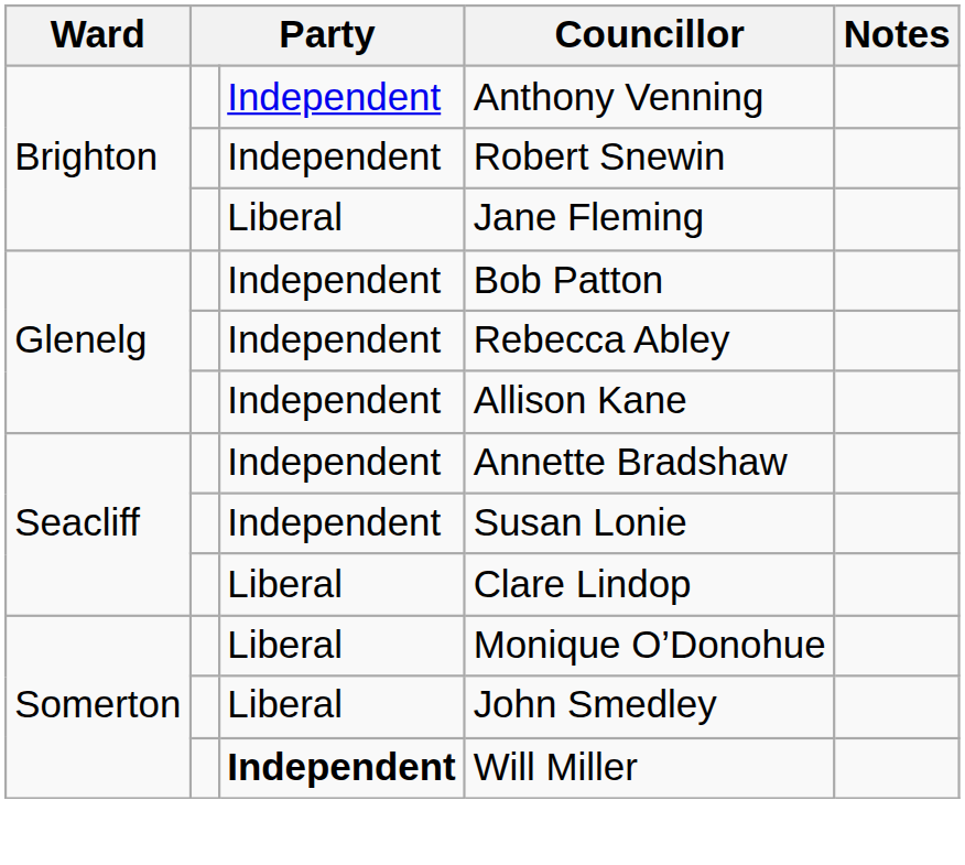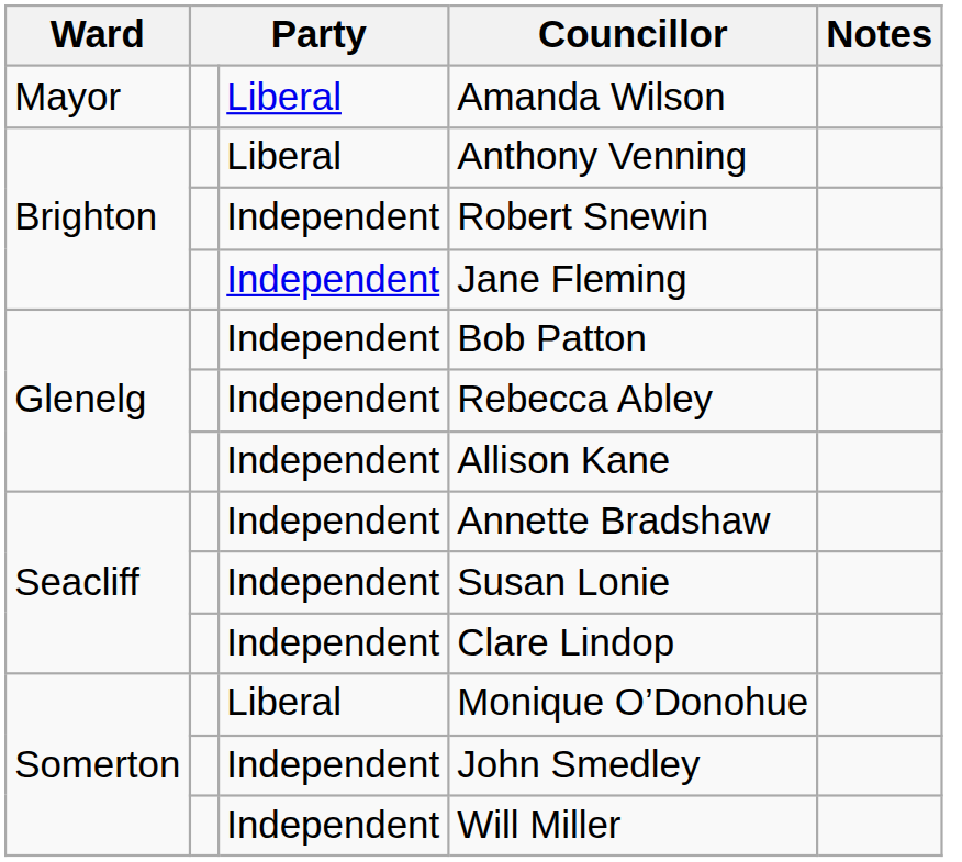+ row: Mayor | Liberal | Amanda Wilson
Anthony Venning | column 3: Independent -> Liberal
Jane Fleming | column 3: Liberal -> Independent
Clare Lindop | column 3: Liberal -> Independent
John Smedley | column 3: Liberal -> Independent
Will Miller | column 3: bold -> normal
